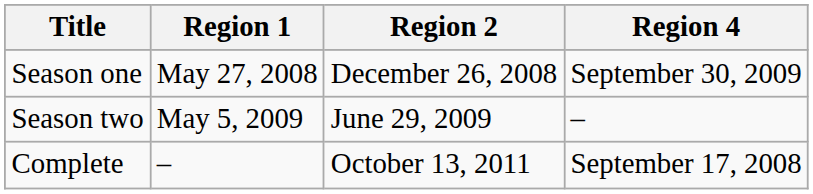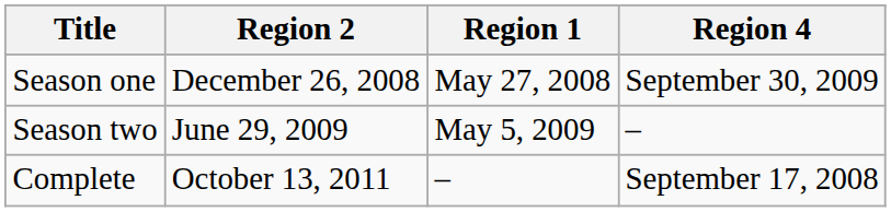columns swapped: Region 1 <-> Region 2
